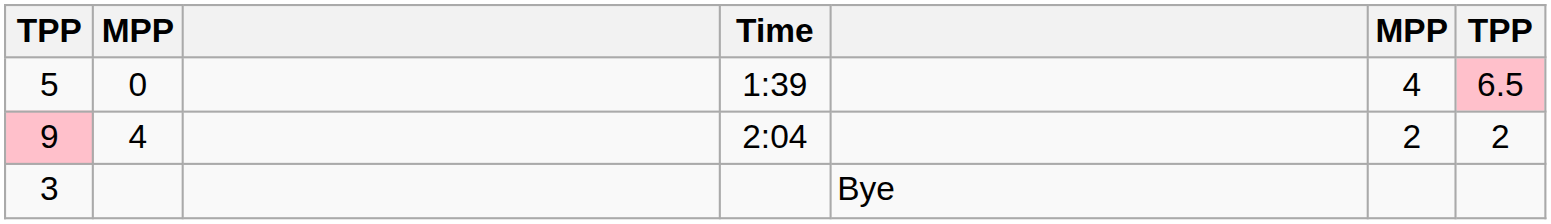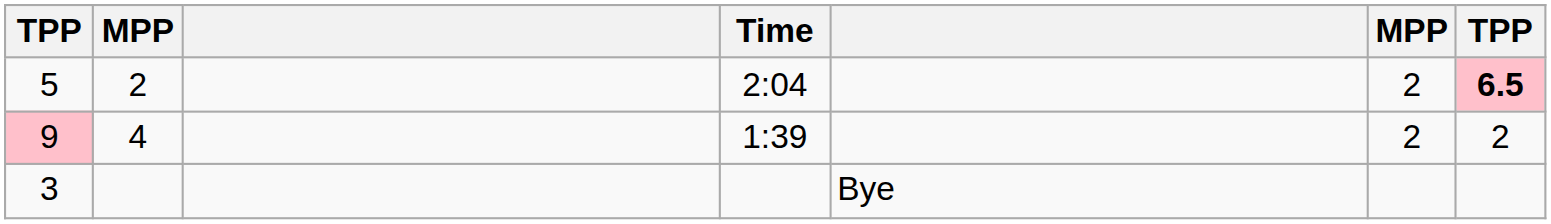5 | column 2: 0 -> 2
5 | Time: 1:39 -> 2:04
5 | column 6: 4 -> 2
5 | column 7: normal -> bold
9 | Time: 2:04 -> 1:39
